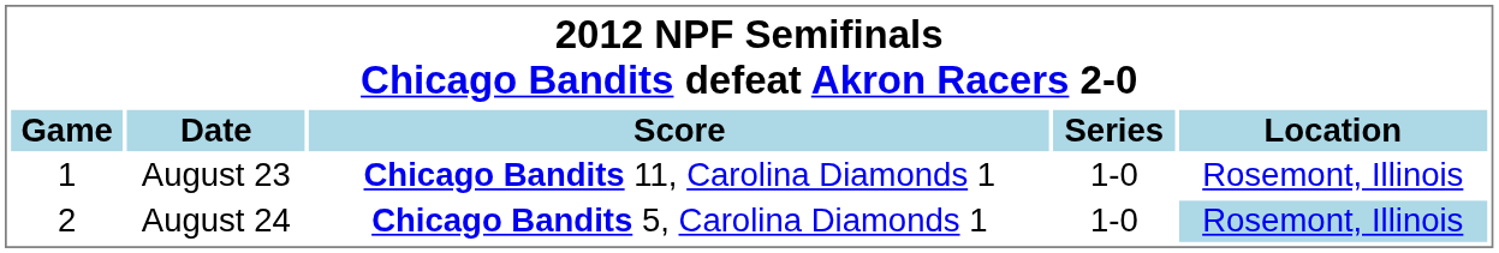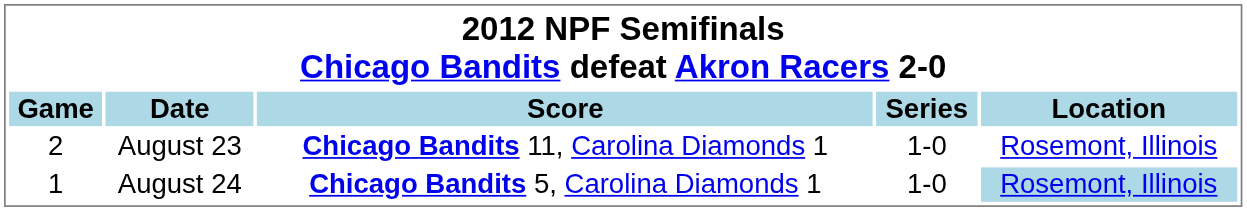August 23 | Game: 1 -> 2
August 24 | Game: 2 -> 1
